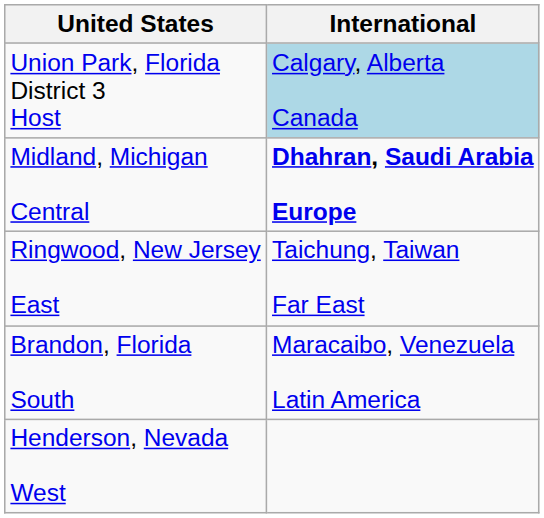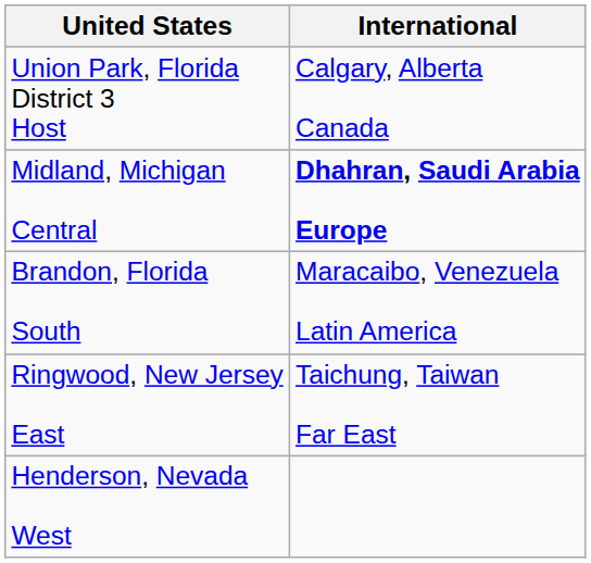Union Park, Florida District 3 Host | International: lightblue background -> no background
rows swapped: Ringwood, New Jersey East <-> Brandon, Florida South
